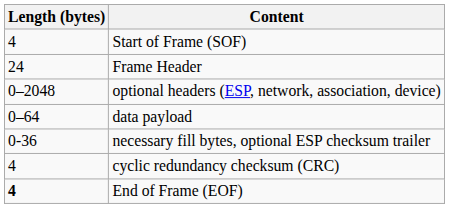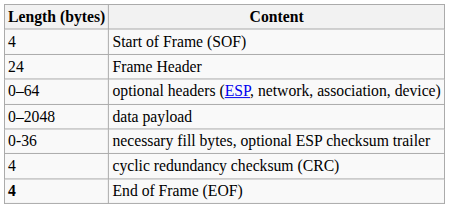optional headers (ESP, network, association, device) | Length (bytes): 0–2048 -> 0–64
data payload | Length (bytes): 0–64 -> 0–2048
